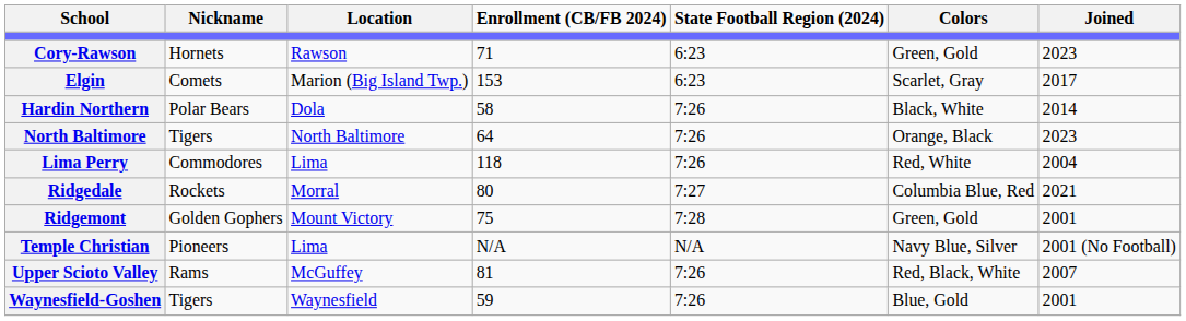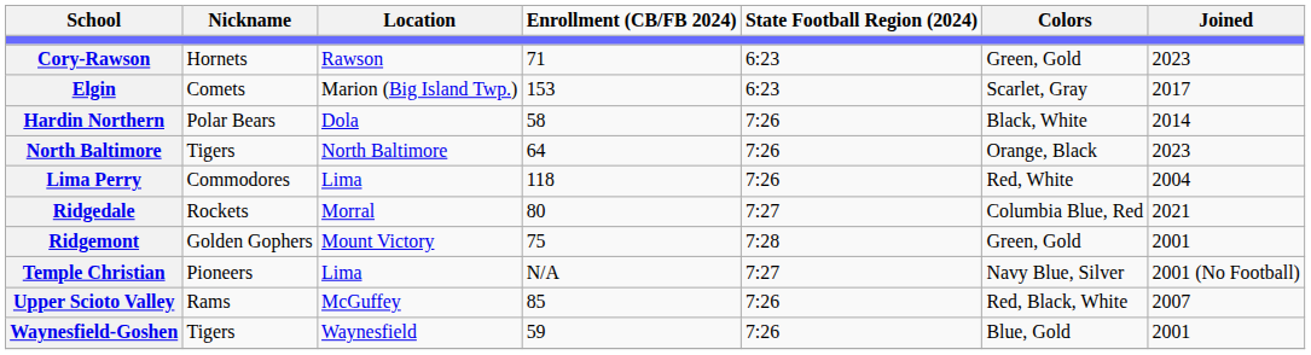Temple Christian | State Football Region (2024): N/A -> 7:27
Upper Scioto Valley | Enrollment (CB/FB 2024): 81 -> 85
